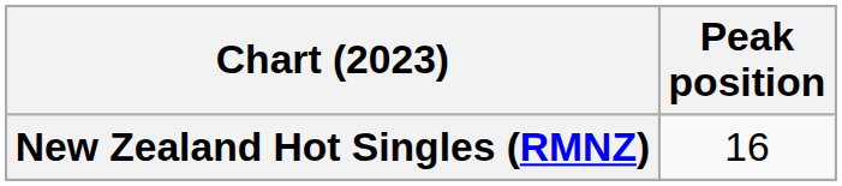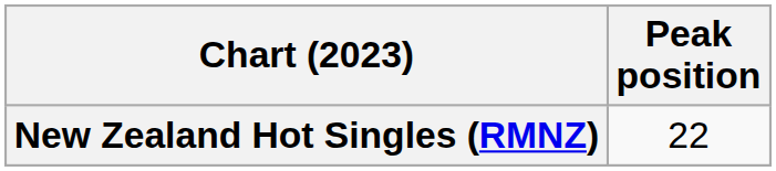New Zealand Hot Singles (RMNZ) | Peak position: 16 -> 22
